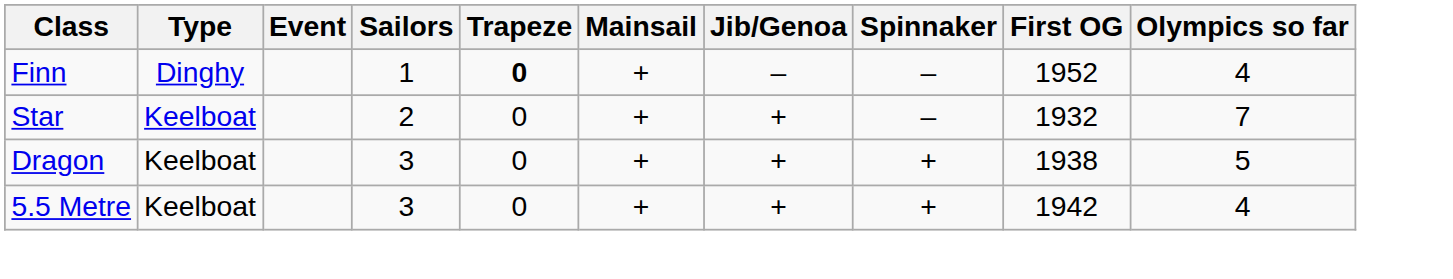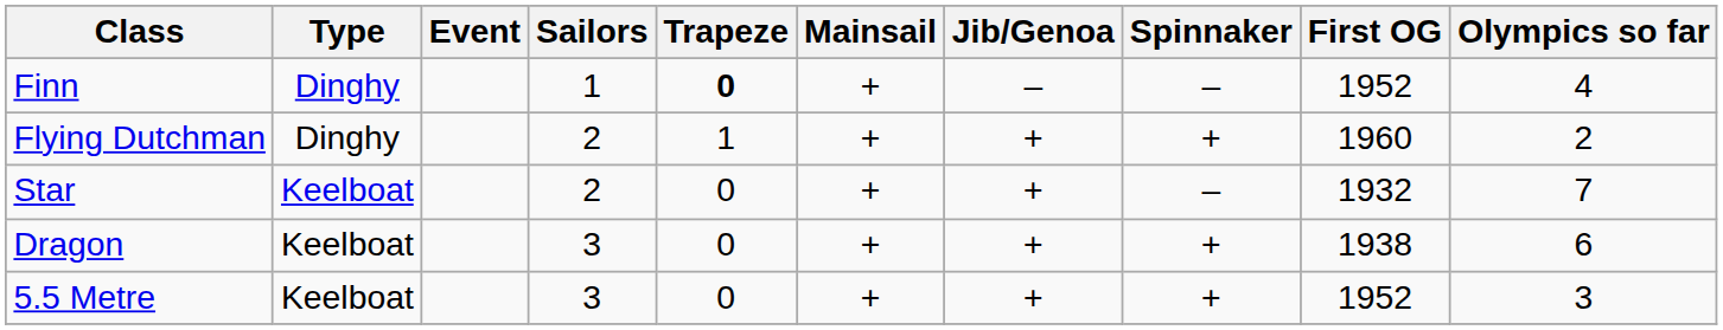+ row: Flying Dutchman | Dinghy | 2 | 1 | + | + | + | 1960 | 2
Dragon | Olympics so far: 5 -> 6
5.5 Metre | First OG: 1942 -> 1952
5.5 Metre | Olympics so far: 4 -> 3
